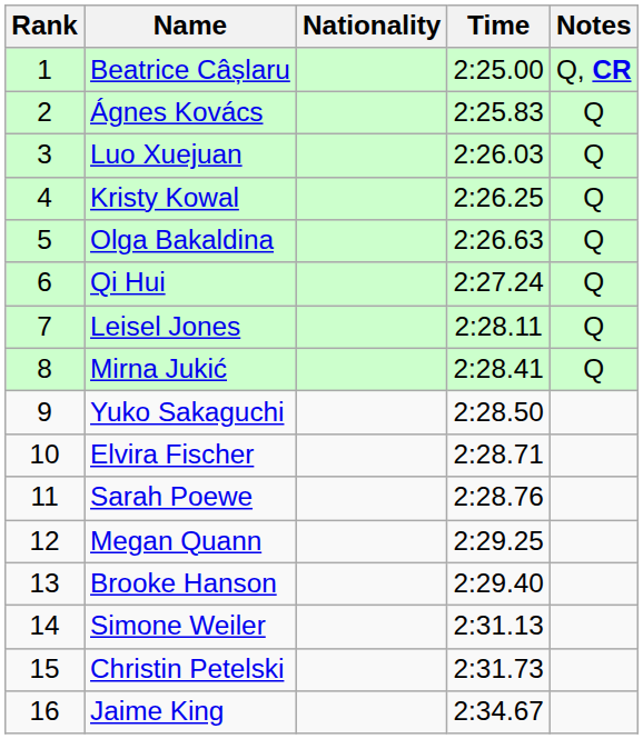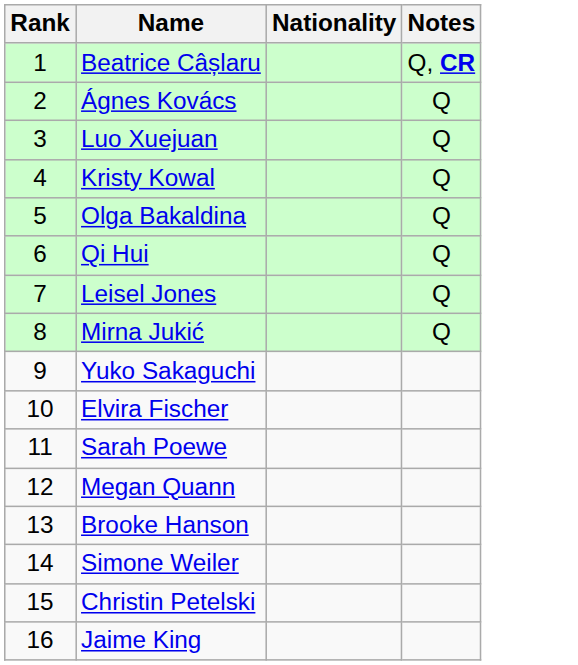- column: Time | 2:25.00 | 2:25.83 | 2:26.03 | 2:26.25 | 2:26.63 | 2:27.24 | 2:28.11 | 2:28.41 | 2:28.50 | 2:28.71 | 2:28.76 | 2:29.25 | 2:29.40 | 2:31.13 | 2:31.73 | 2:34.67
